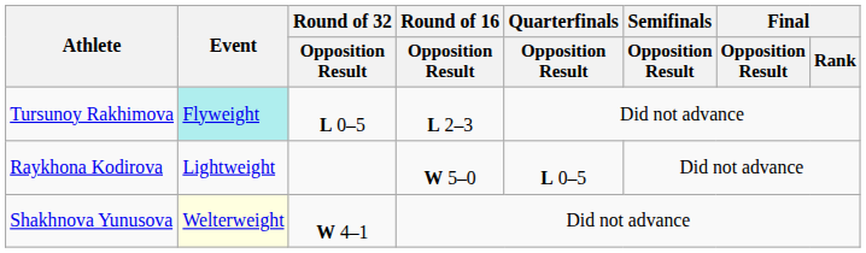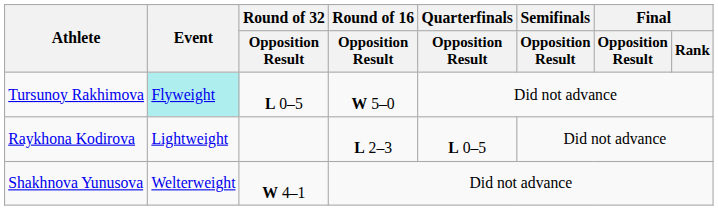Tursunoy Rakhimova | Round of 16 / Opposition Result: L 2–3 -> W 5–0
Raykhona Kodirova | Round of 16 / Opposition Result: W 5–0 -> L 2–3
Shakhnova Yunusova | Event: lightyellow background -> no background
